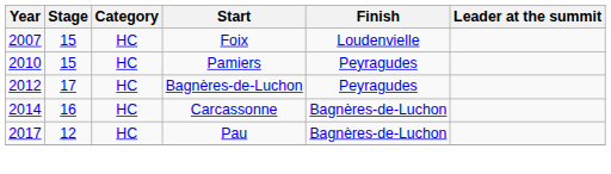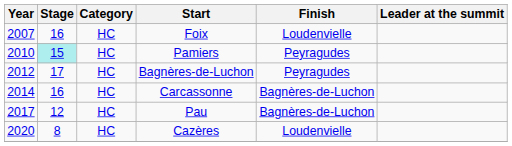Foix | Stage: 15 -> 16
Pamiers | Stage: no background -> paleturquoise background
+ row: 2020 | 8 | HC | Cazères | Loudenvielle
